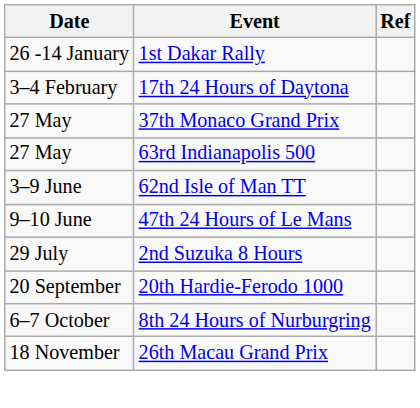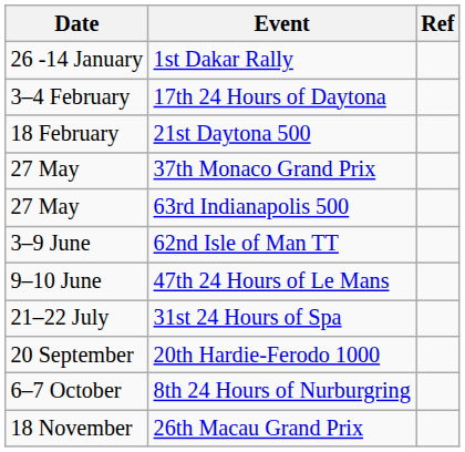+ row: 18 February | 21st Daytona 500
+ row: 21–22 July | 31st 24 Hours of Spa
- row: 29 July | 2nd Suzuka 8 Hours
